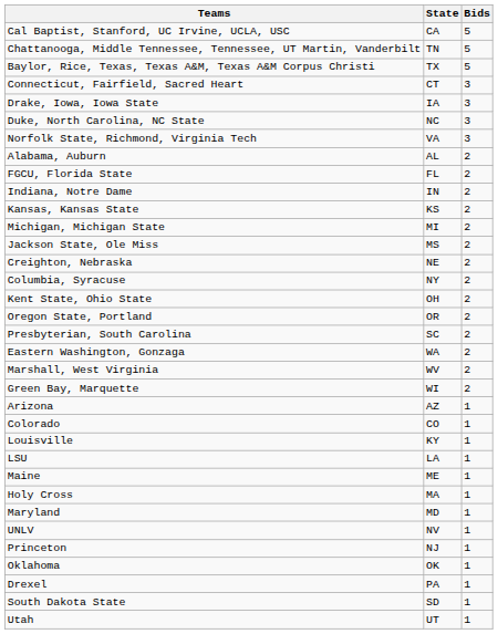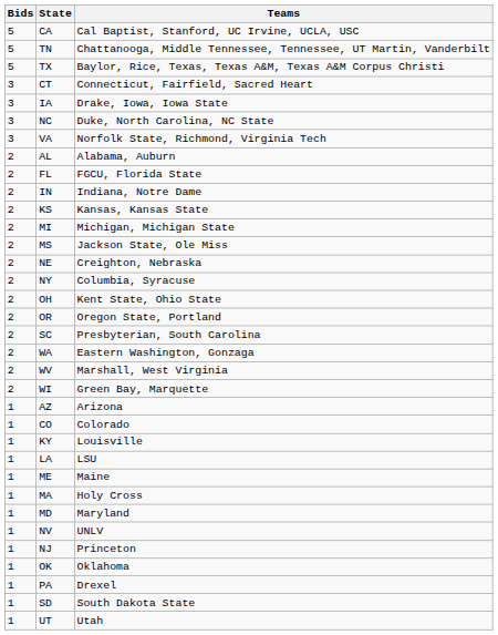columns swapped: Bids <-> Teams
